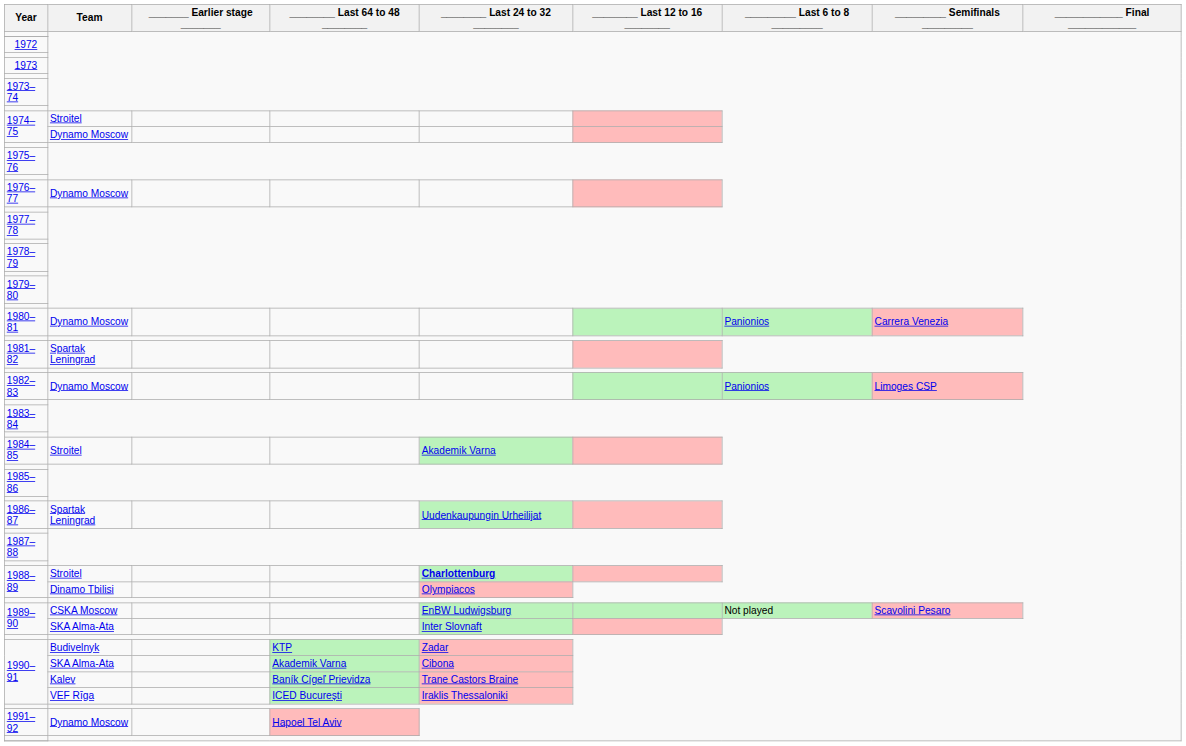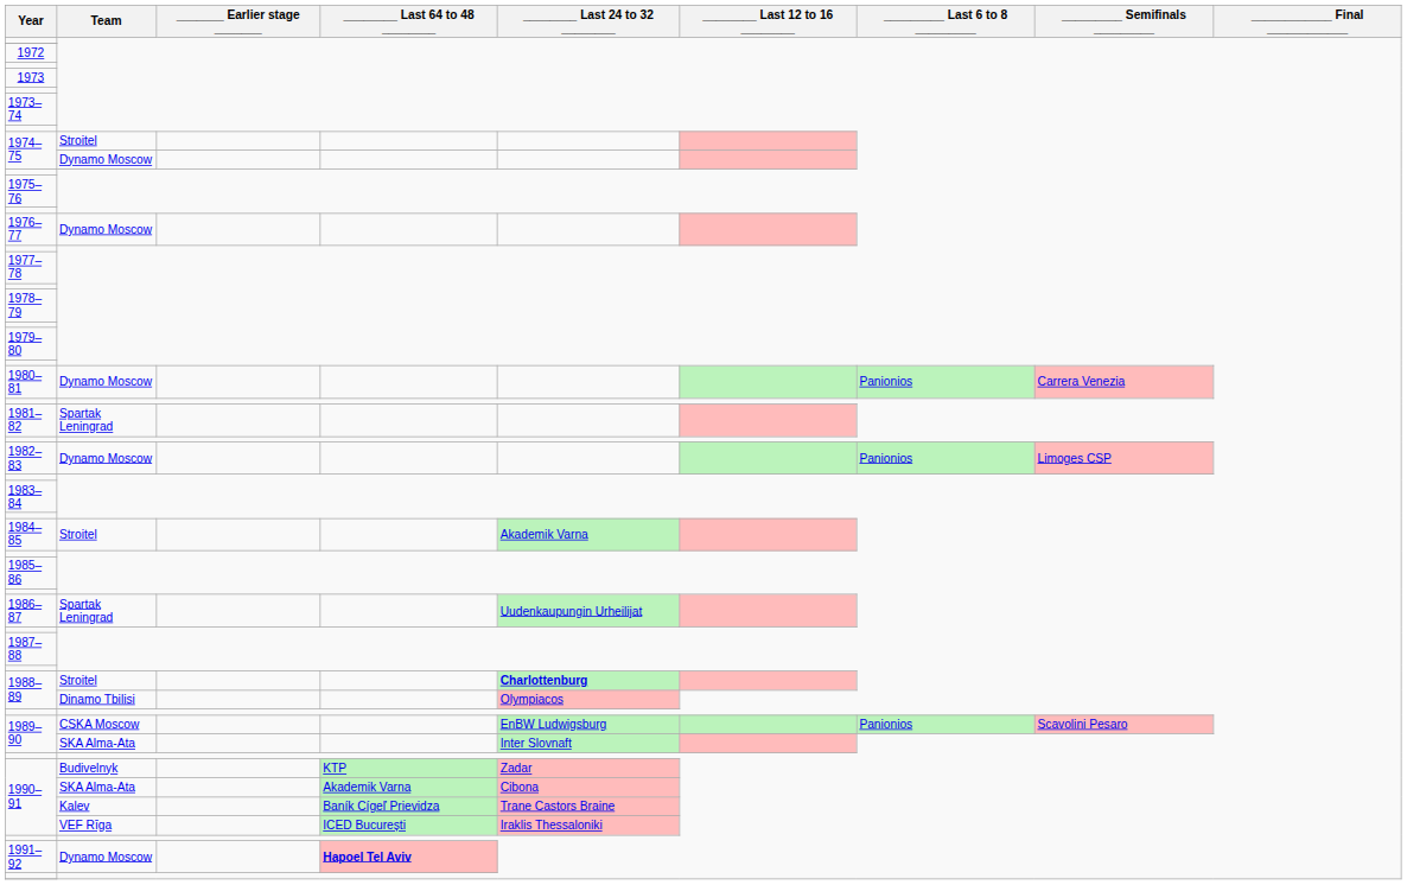1989–90 / CSKA Moscow | _________ Last 6 to 8 _________: Not played -> Panionios
1991–92 | ________ Last 64 to 48 ________: normal -> bold
